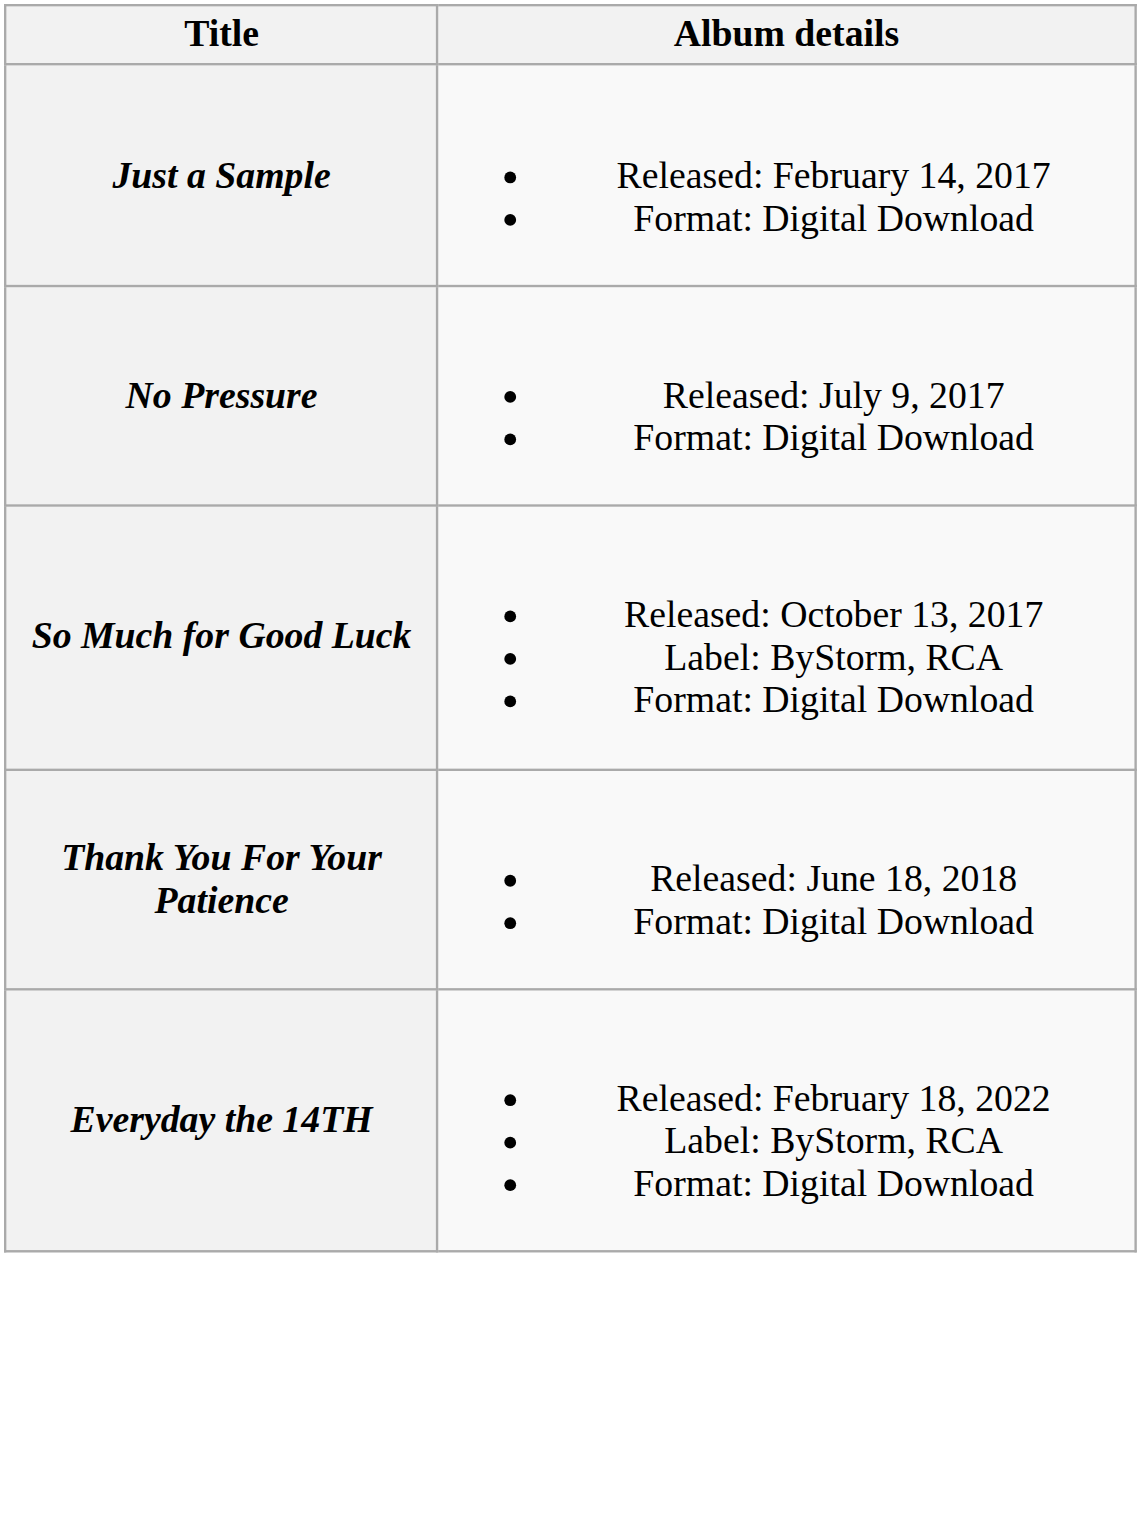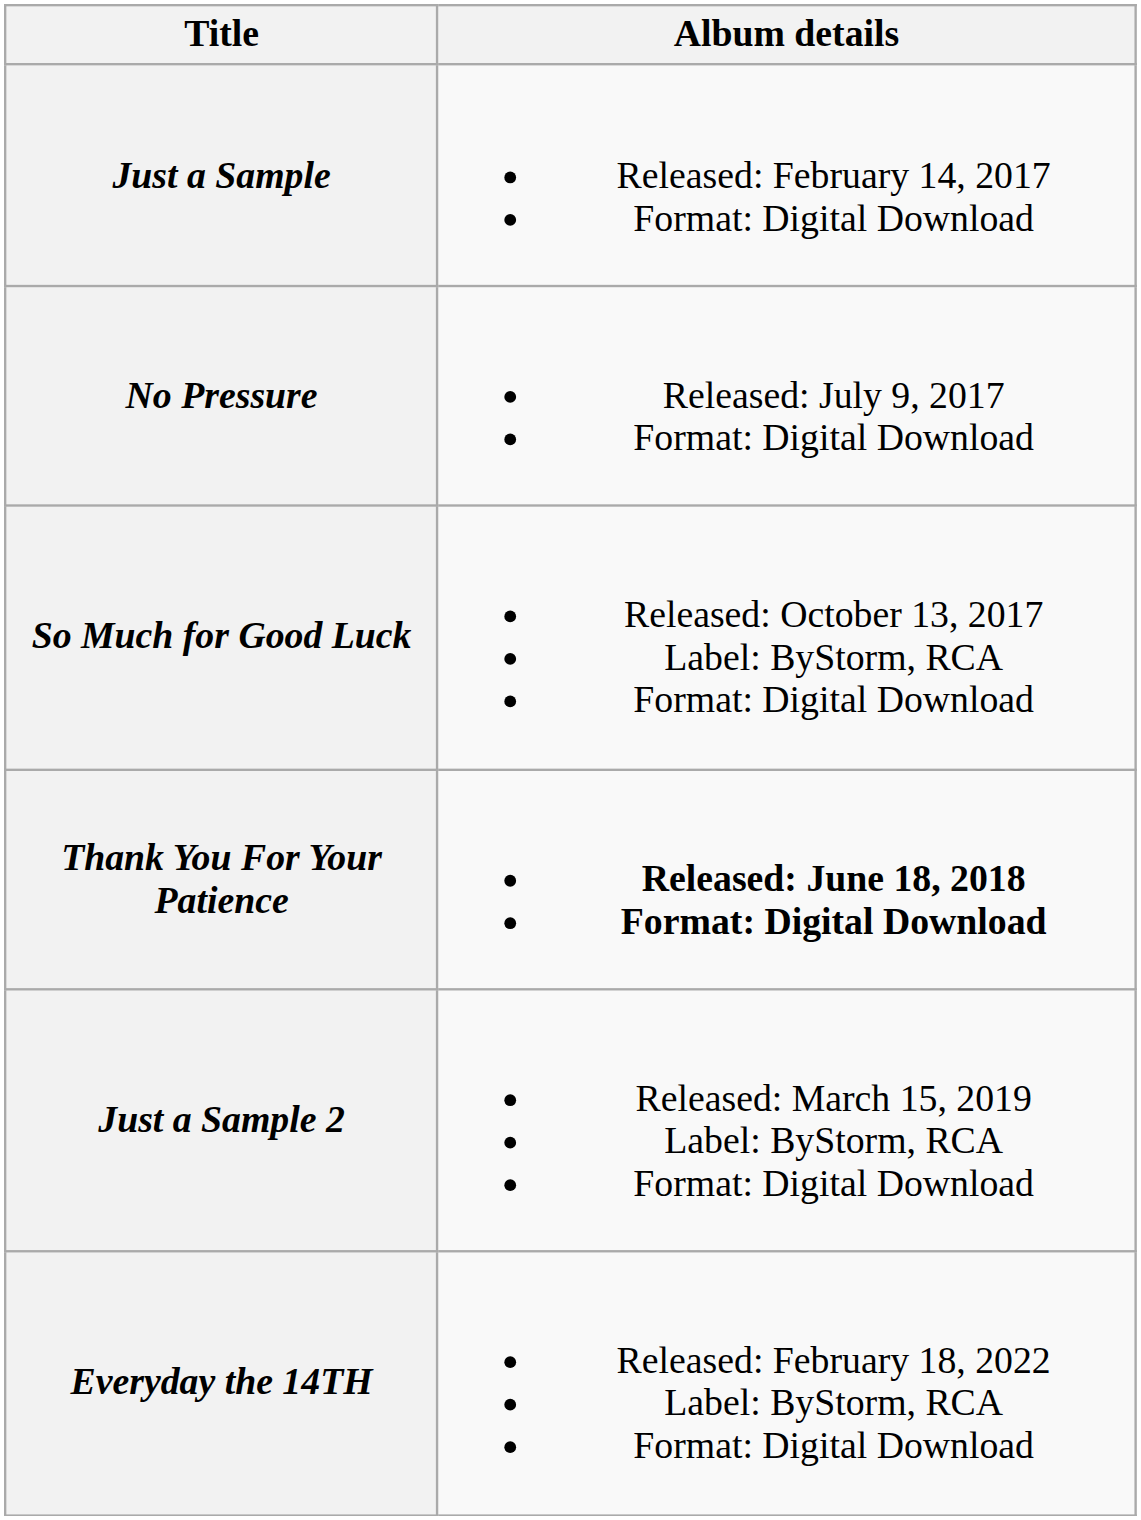Thank You For Your Patience | Album details: normal -> bold
+ row: Just a Sample 2 | Released: March 15, 2019 Label: ByStorm, RCA Format: Digital Download
